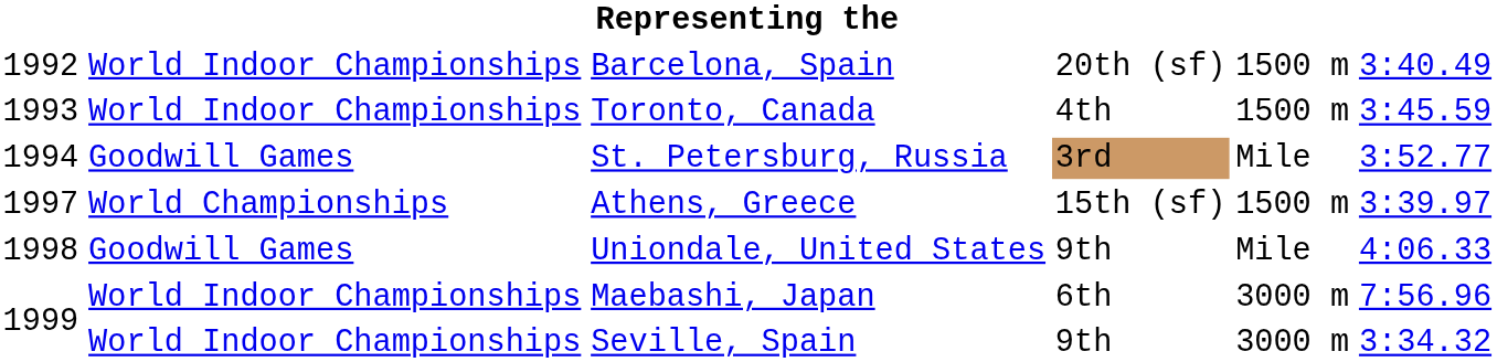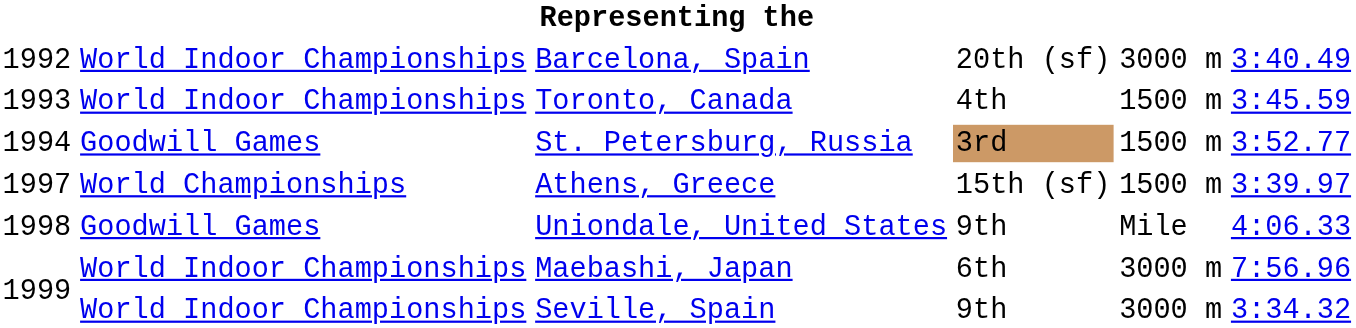Barcelona, Spain | column 5: 1500 m -> 3000 m
St. Petersburg, Russia | column 5: Mile -> 1500 m
